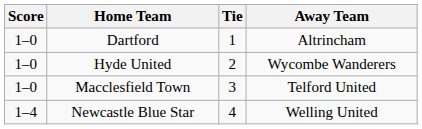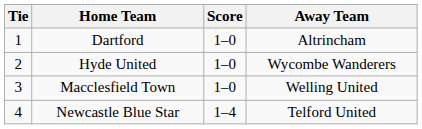columns swapped: Tie <-> Score
Macclesfield Town | Away Team: Telford United -> Welling United
Newcastle Blue Star | Away Team: Welling United -> Telford United
